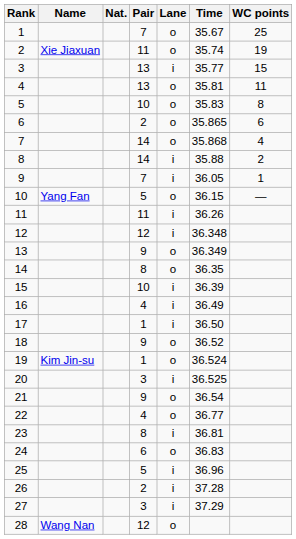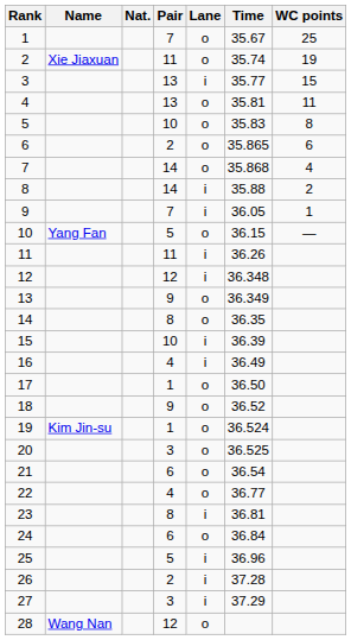17 | Lane: i -> o
20 | Lane: i -> o
21 | Pair: 9 -> 6
24 | Time: 36.83 -> 36.84
